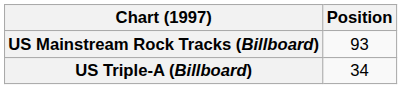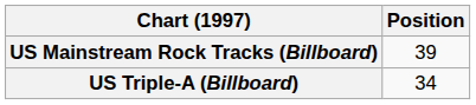US Mainstream Rock Tracks (Billboard) | Position: 93 -> 39
